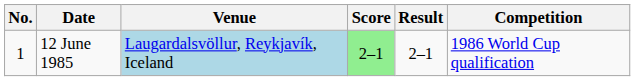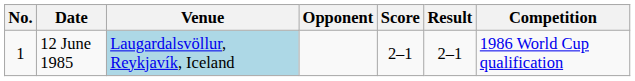+ column: Opponent
12 June 1985 | Score: lightgreen background -> no background
